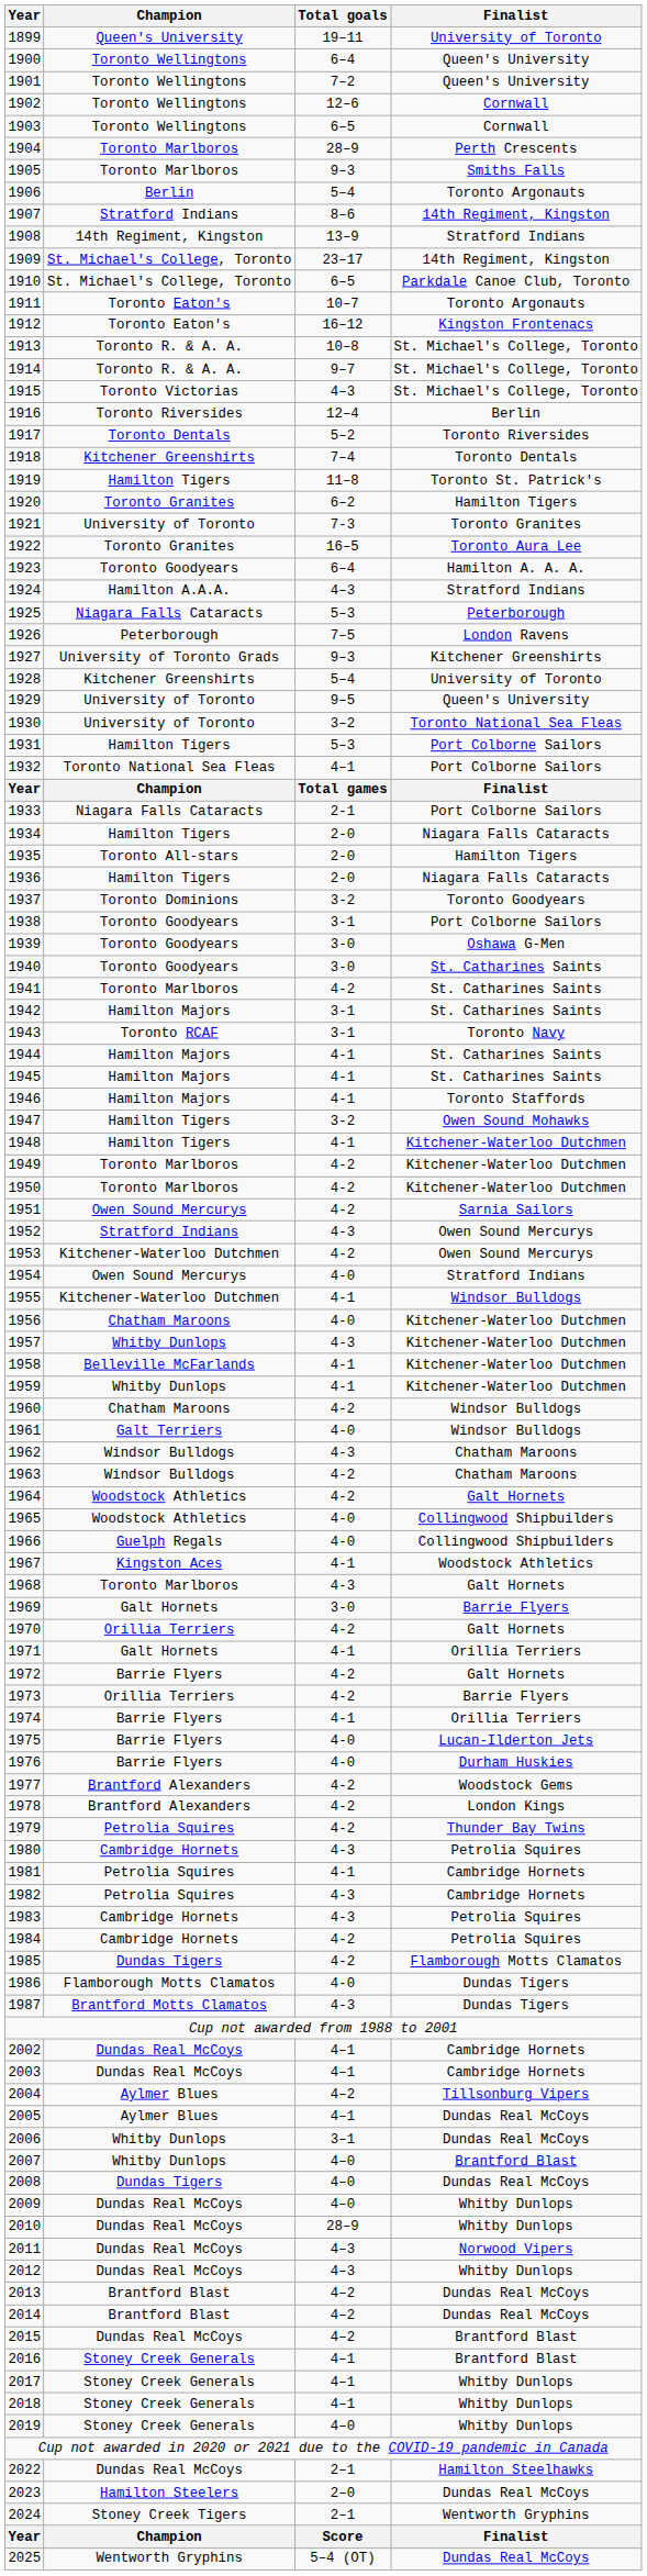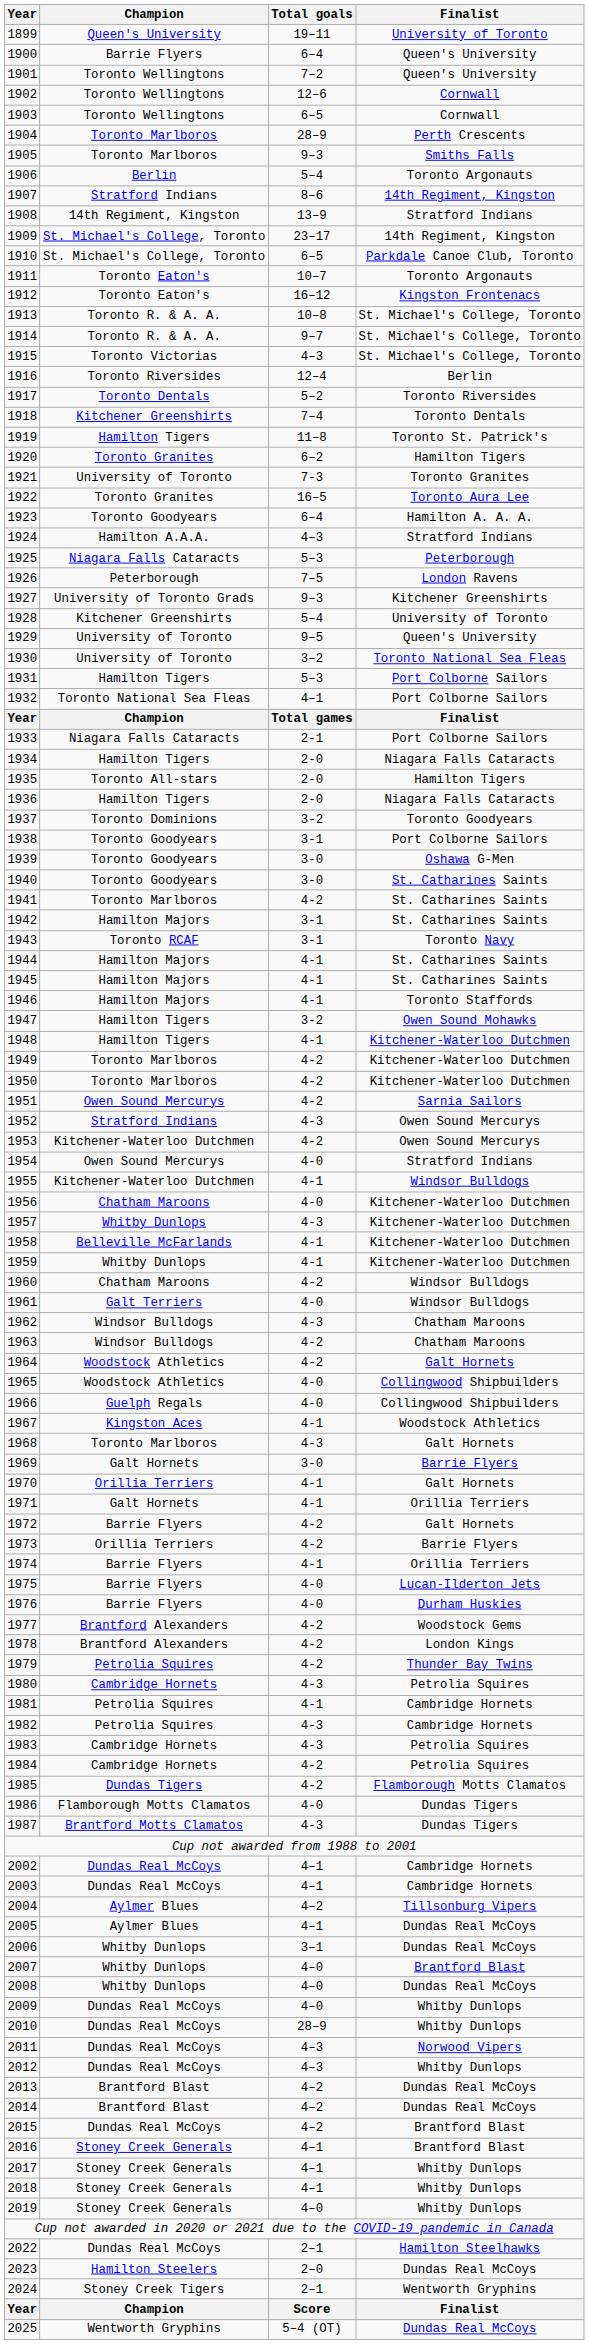1900 | Champion: Toronto Wellingtons -> Barrie Flyers
1970 | Total goals: 4-2 -> 4-1
2008 | Champion: Dundas Tigers -> Whitby Dunlops
